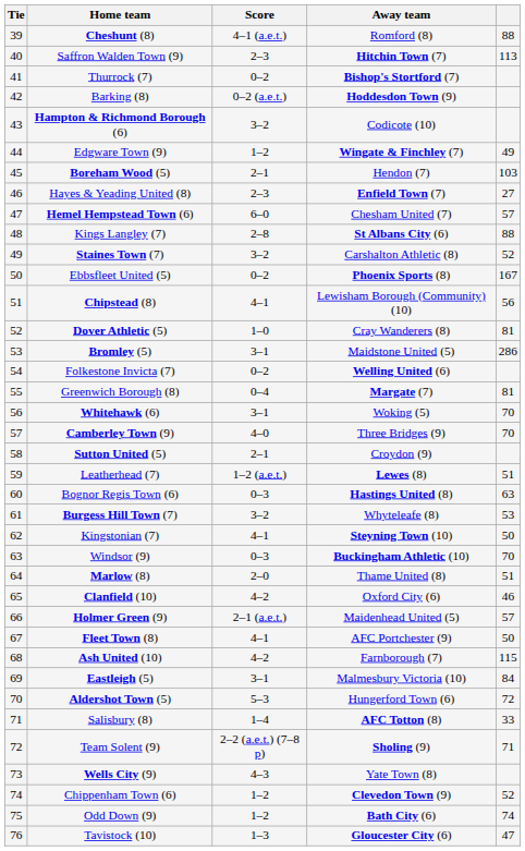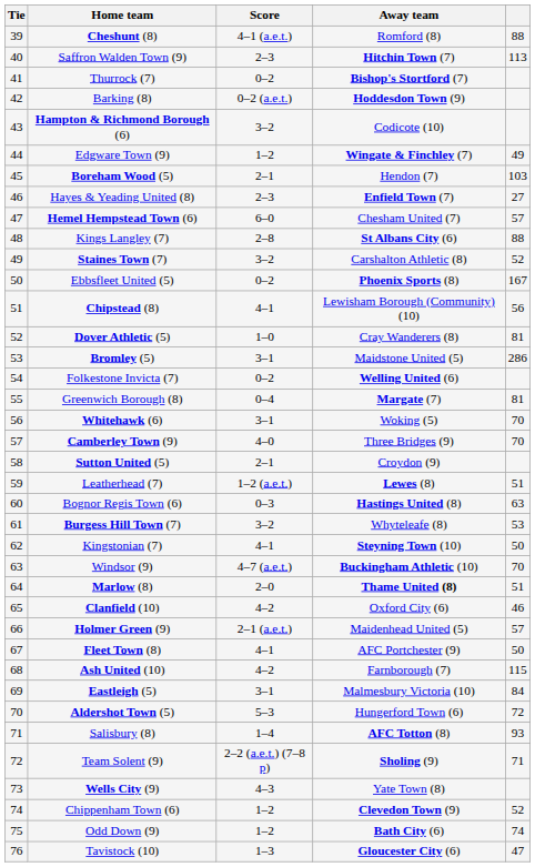Windsor (9) | Score: 0–3 -> 4–7 (a.e.t.)
Marlow (8) | Away team: normal -> bold
Salisbury (8) | column 5: 33 -> 93
